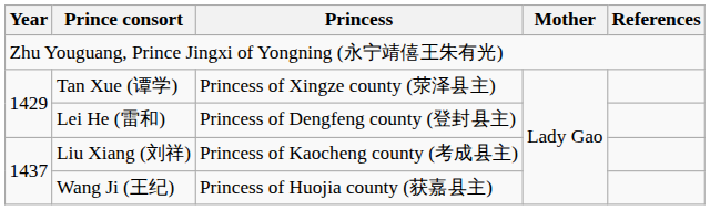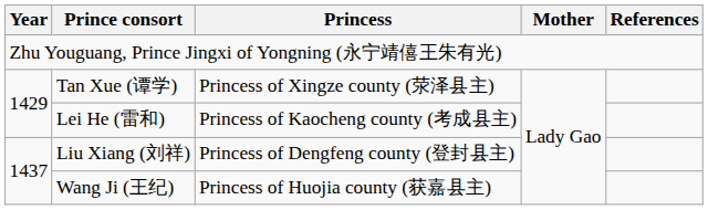Lei He (雷和) | Princess: Princess of Dengfeng county (登封县主) -> Princess of Kaocheng county (考成县主)
Liu Xiang (刘祥) | Princess: Princess of Kaocheng county (考成县主) -> Princess of Dengfeng county (登封县主)
